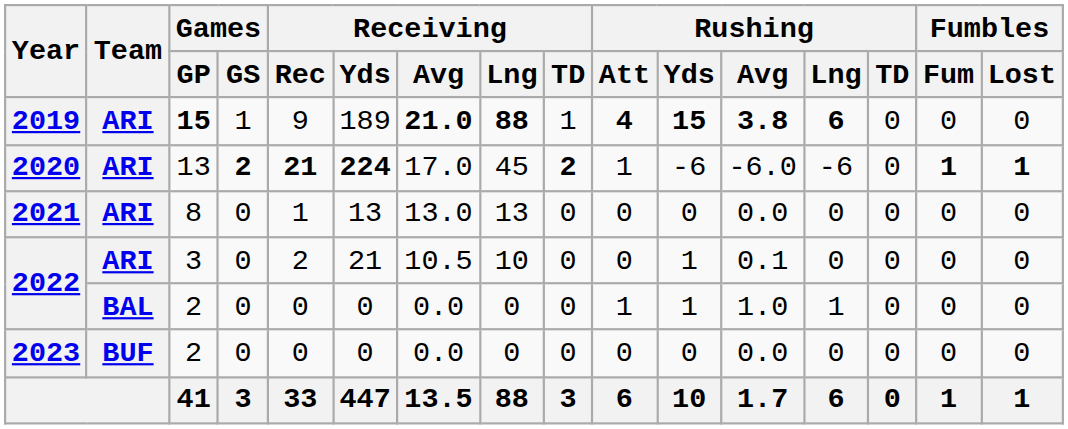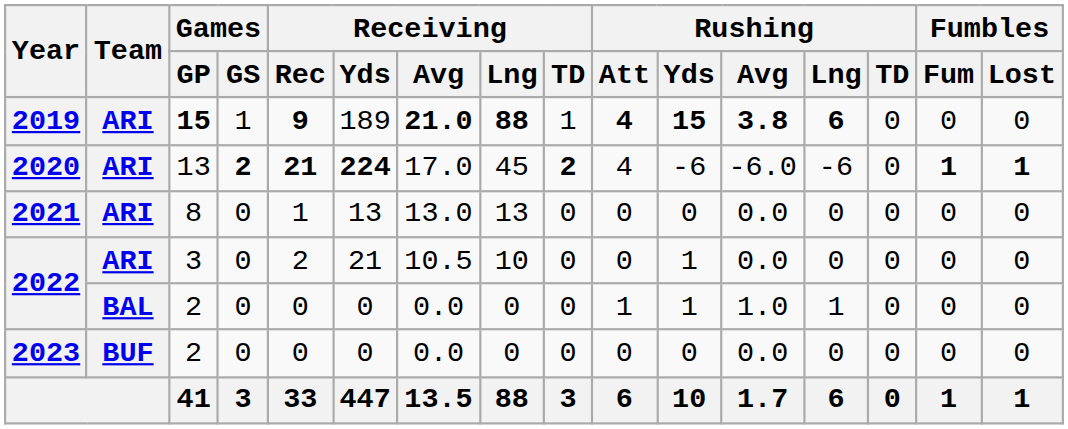2019 | Receiving / Rec: normal -> bold
2020 | Rushing / Att: 1 -> 4
2022 / 3 | Rushing / Avg: 0.1 -> 0.0
